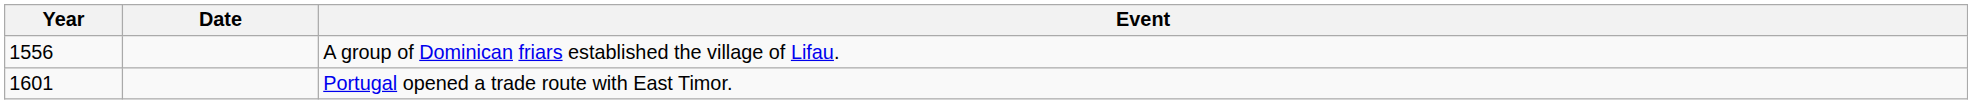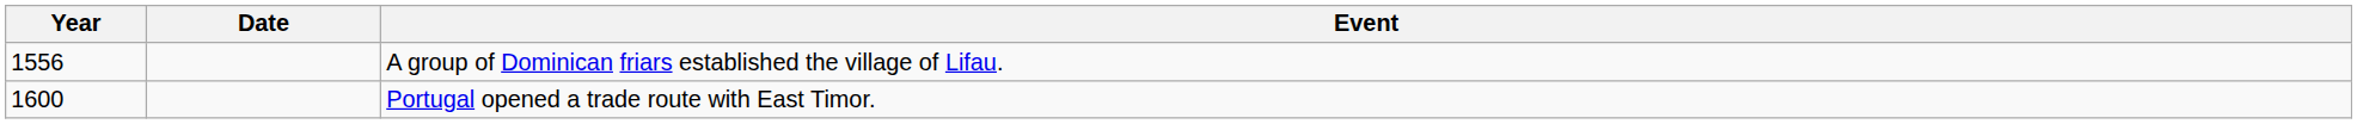Portugal opened a trade route with East Timor. | Year: 1601 -> 1600
